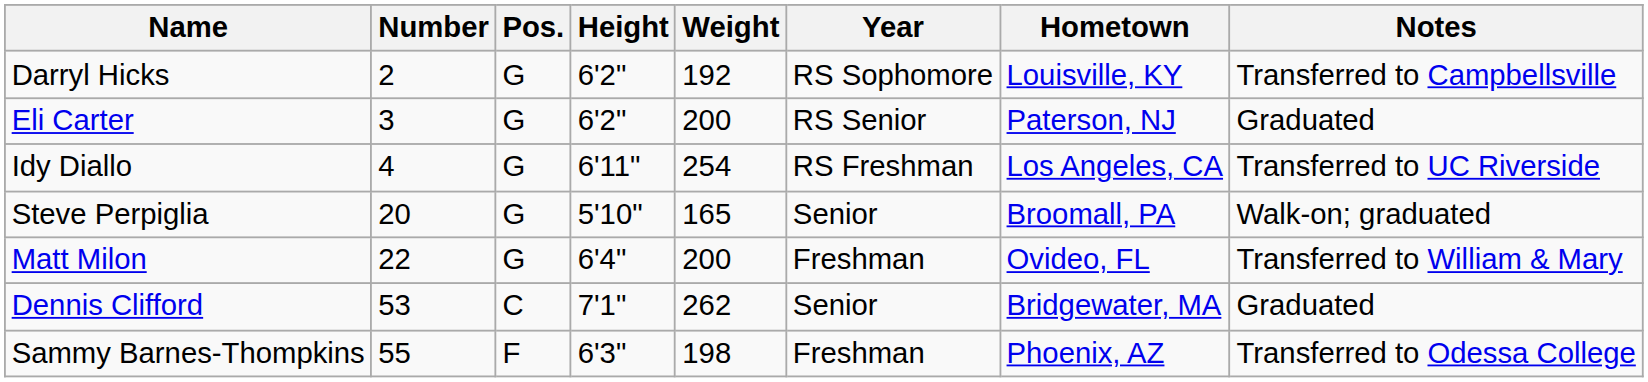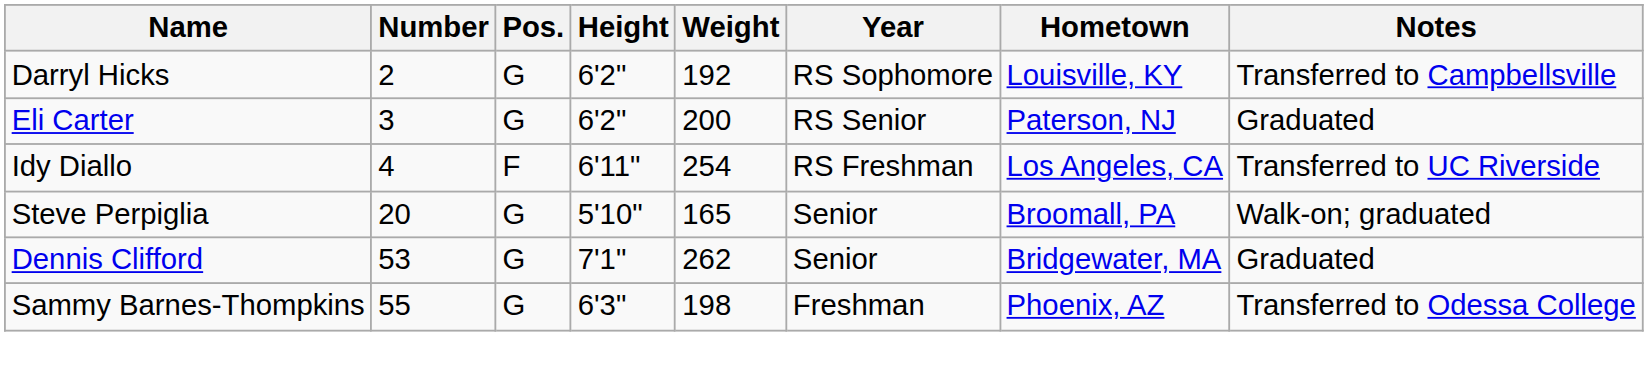Idy Diallo | Pos.: G -> F
- row: Matt Milon | 22 | G | 6'4" | 200 | Freshman | Ovideo, FL | Transferred to William & Mary
Dennis Clifford | Pos.: C -> G
Sammy Barnes-Thompkins | Pos.: F -> G
